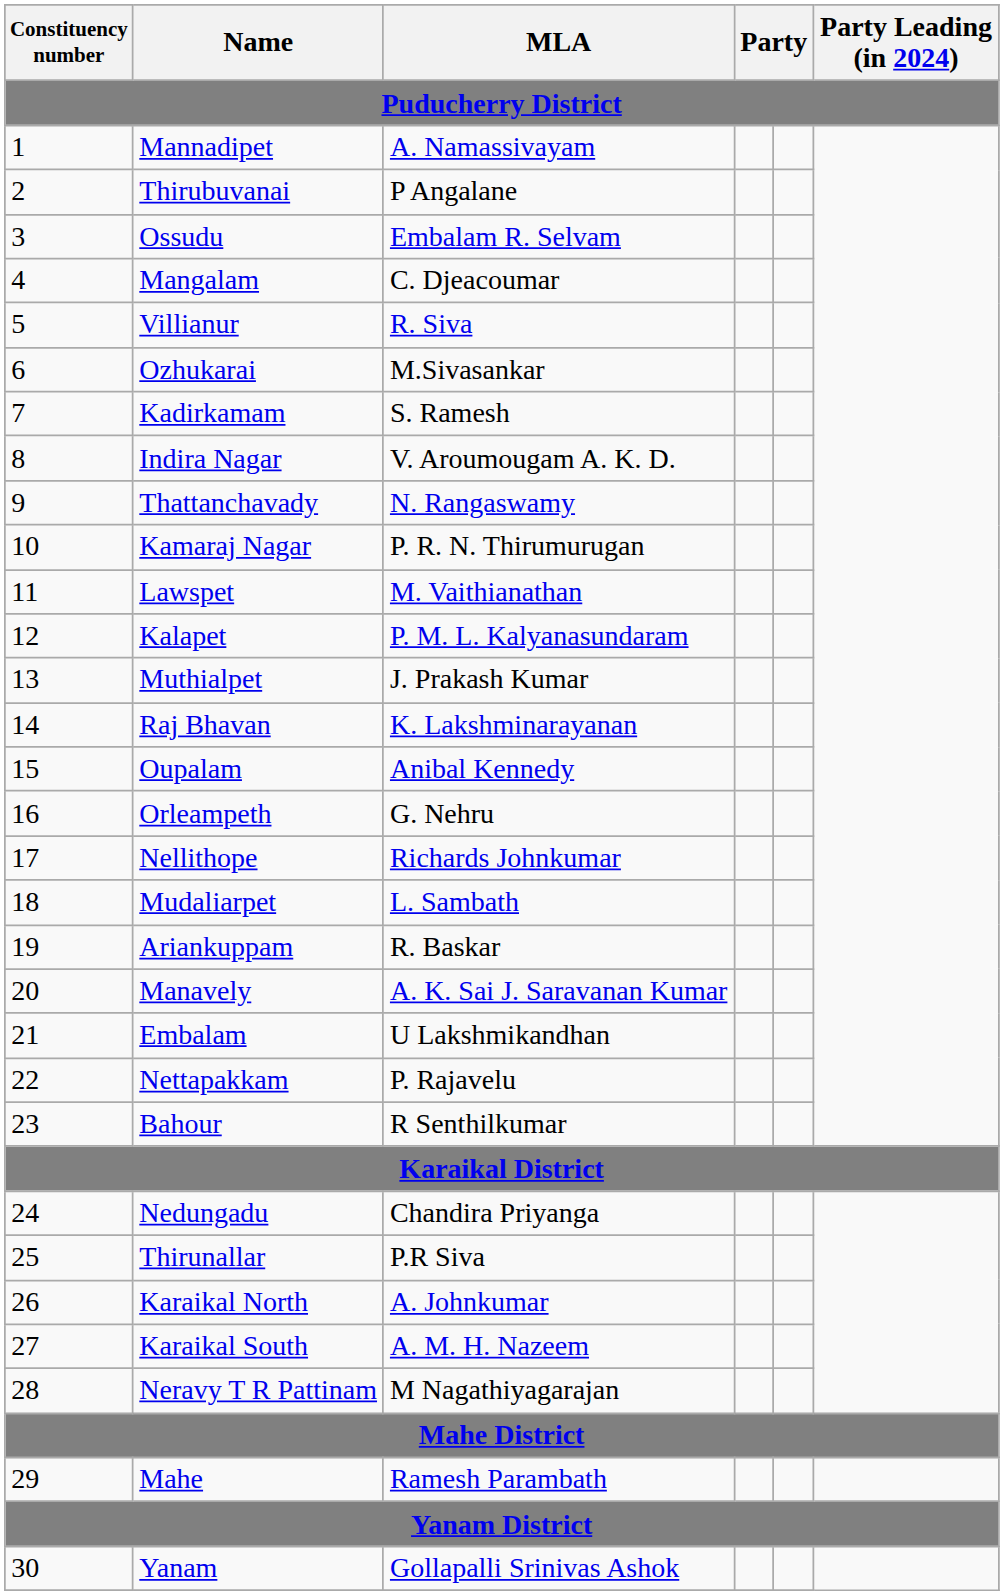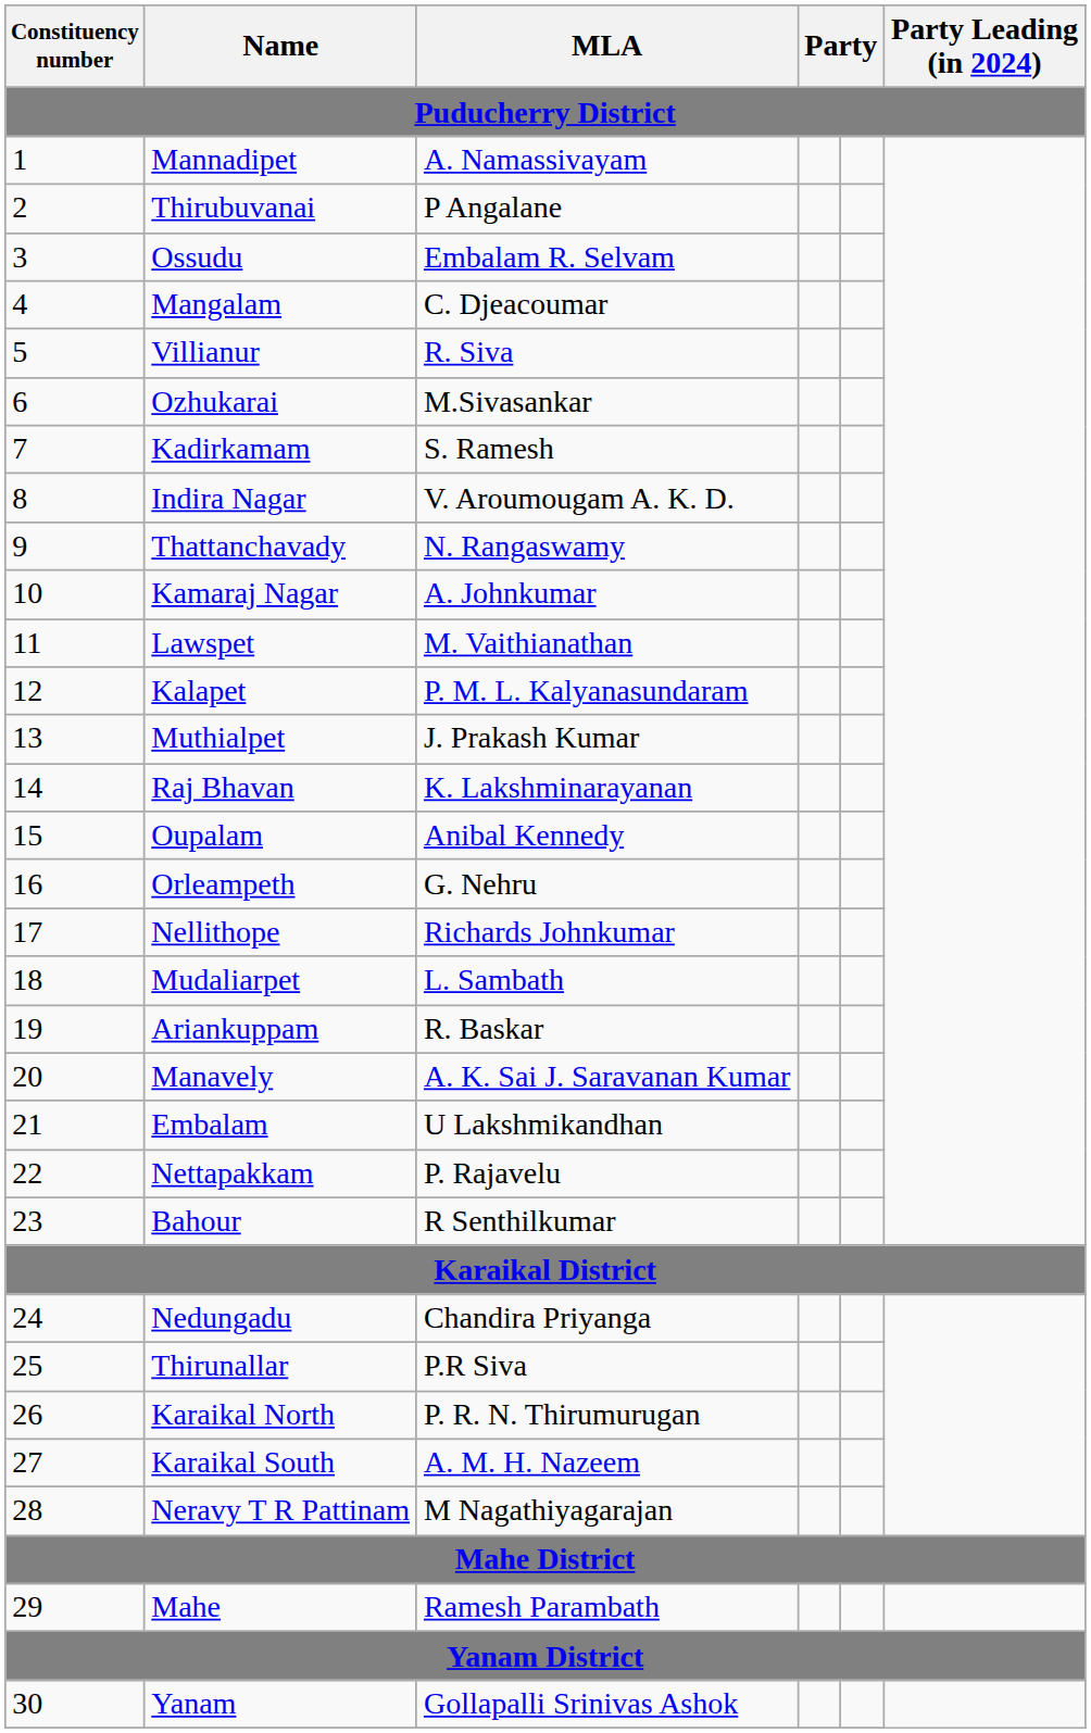Kamaraj Nagar | MLA: P. R. N. Thirumurugan -> A. Johnkumar
Karaikal North | MLA: A. Johnkumar -> P. R. N. Thirumurugan
